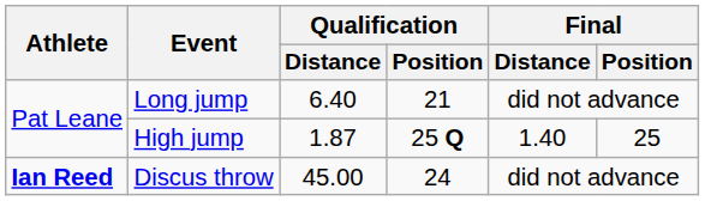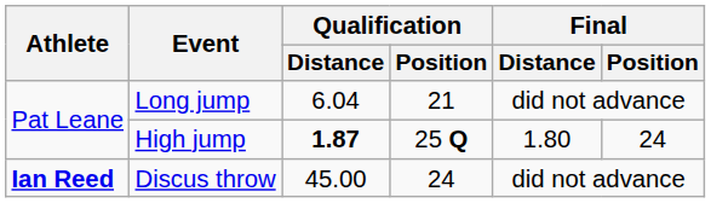Long jump | Qualification / Distance: 6.40 -> 6.04
High jump | Qualification / Distance: normal -> bold
High jump | Final / Distance: 1.40 -> 1.80
High jump | Final / Position: 25 -> 24
